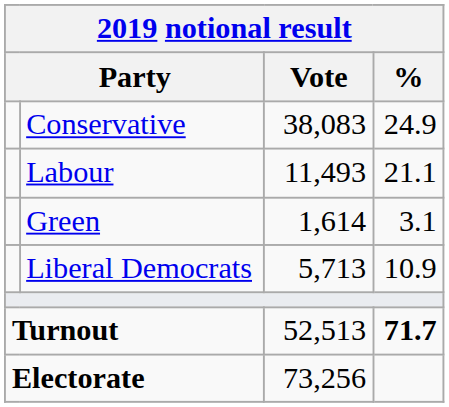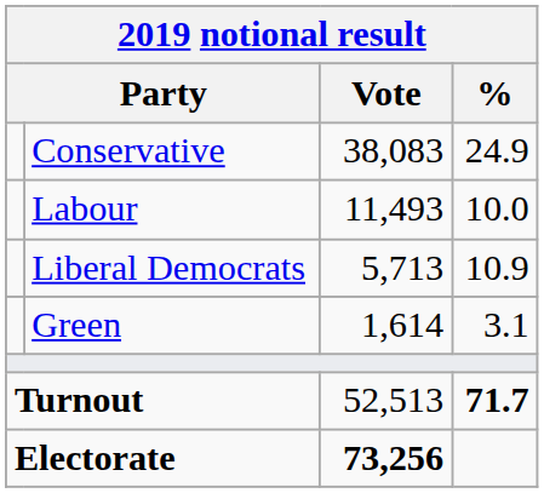Labour | %: 21.1 -> 10.0
rows swapped: Liberal Democrats <-> Green
Electorate | Vote: normal -> bold
